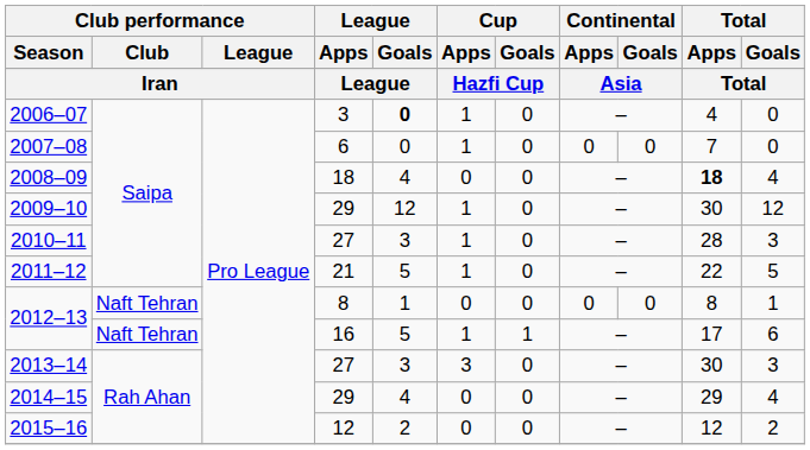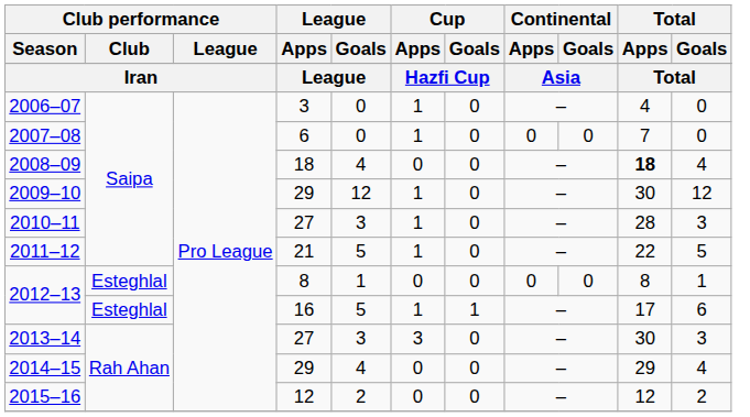2006–07 | League / Goals: bold -> normal
2012–13 / 8 | Club performance / Club: Naft Tehran -> Esteghlal
2012–13 / 16 | Club performance / Club: Naft Tehran -> Esteghlal
